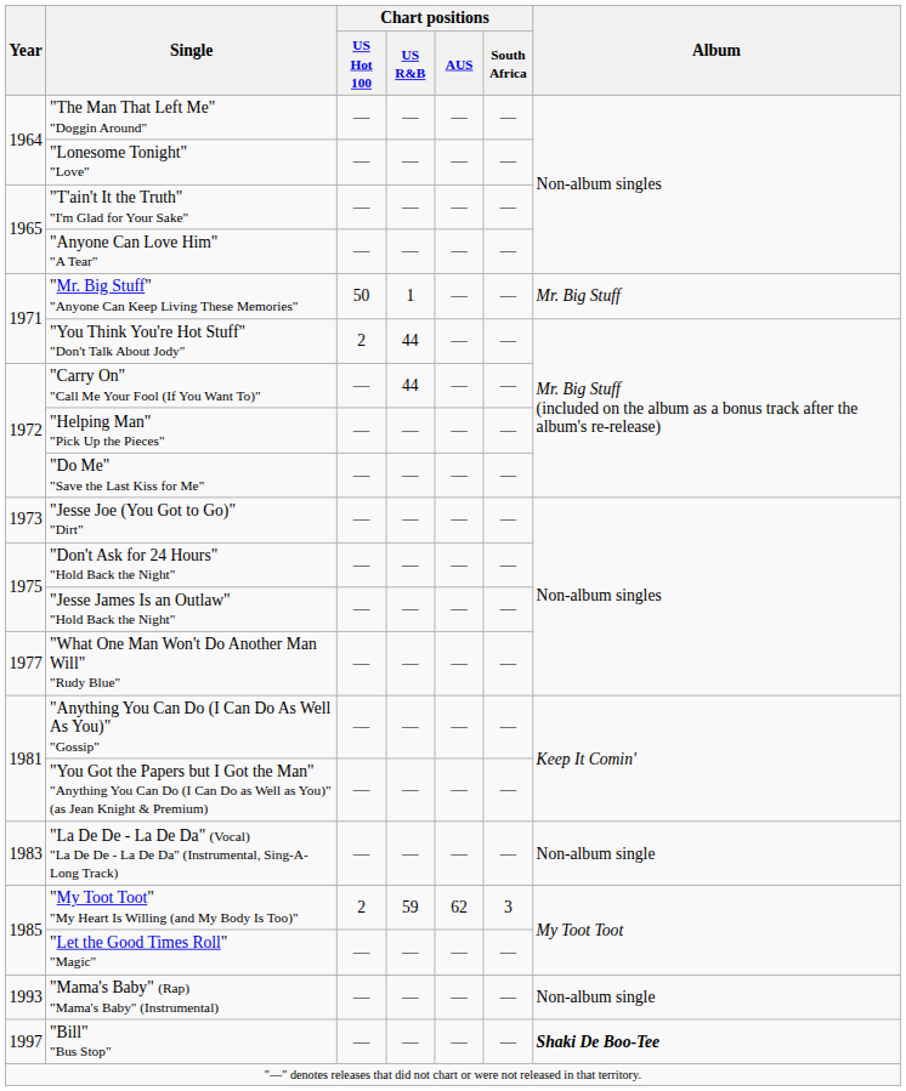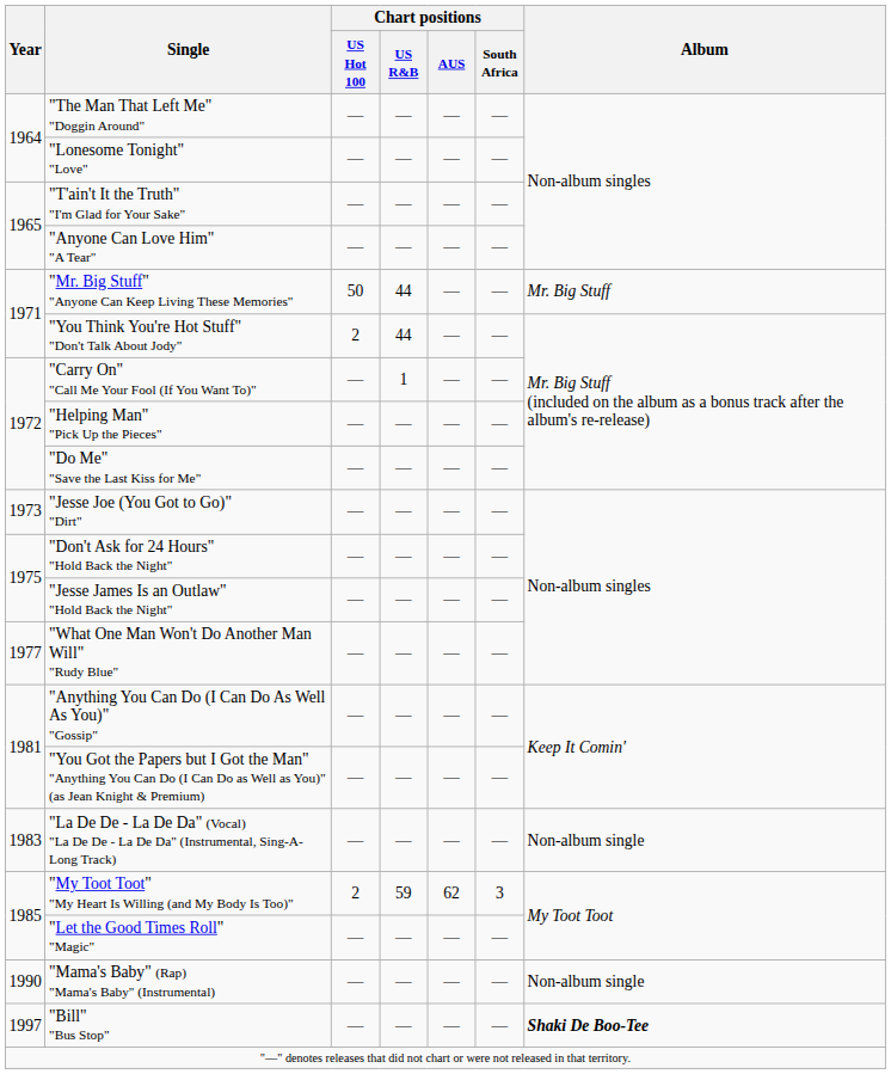"Mr. Big Stuff" "Anyone Can Keep Living These Memories" | Chart positions / US R&B: 1 -> 44
"Carry On" "Call Me Your Fool (If You Want To)" | Chart positions / US R&B: 44 -> 1
"Mama's Baby" (Rap) "Mama's Baby" (Instrumental) | Year: 1993 -> 1990
